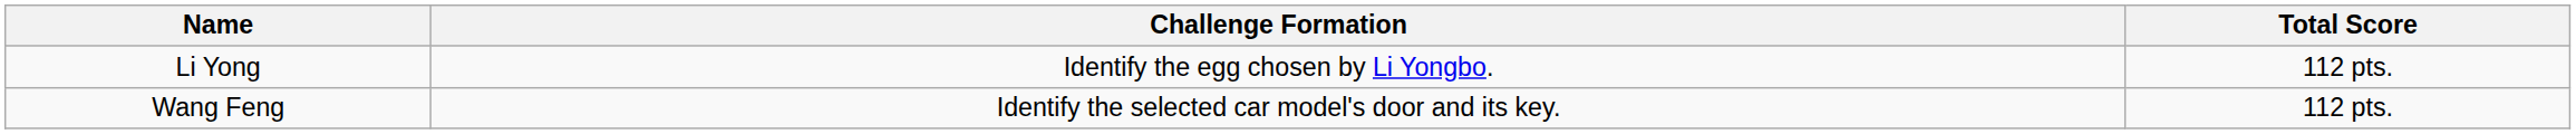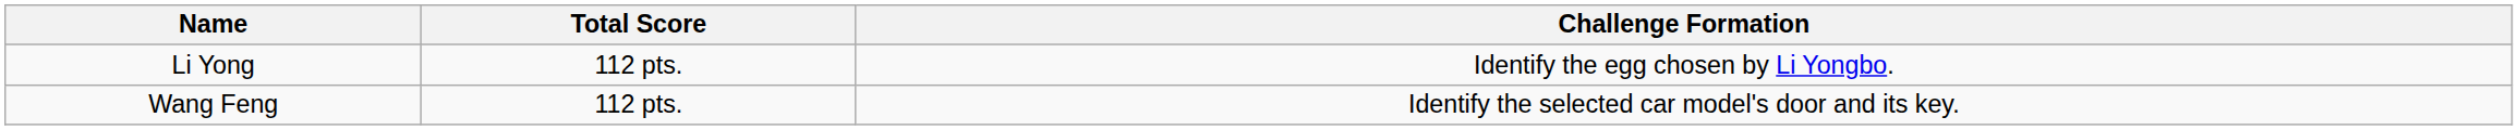columns swapped: Total Score <-> Challenge Formation
